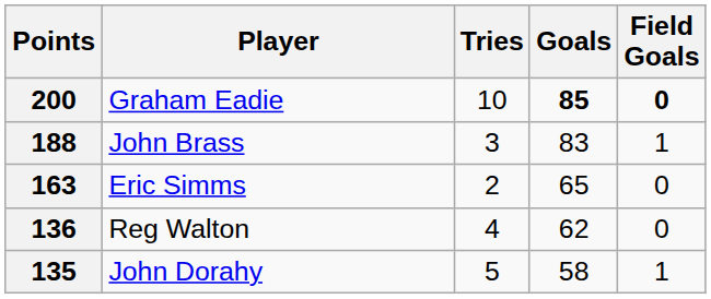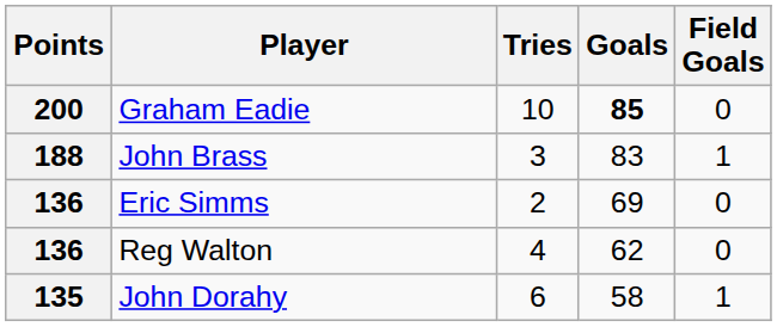Graham Eadie | Field Goals: bold -> normal
Eric Simms | Points: 163 -> 136
Eric Simms | Goals: 65 -> 69
John Dorahy | Tries: 5 -> 6
